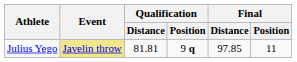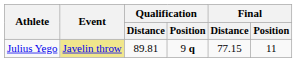Julius Yego | Qualification / Distance: 81.81 -> 89.81
Julius Yego | Final / Distance: 97.85 -> 77.15
